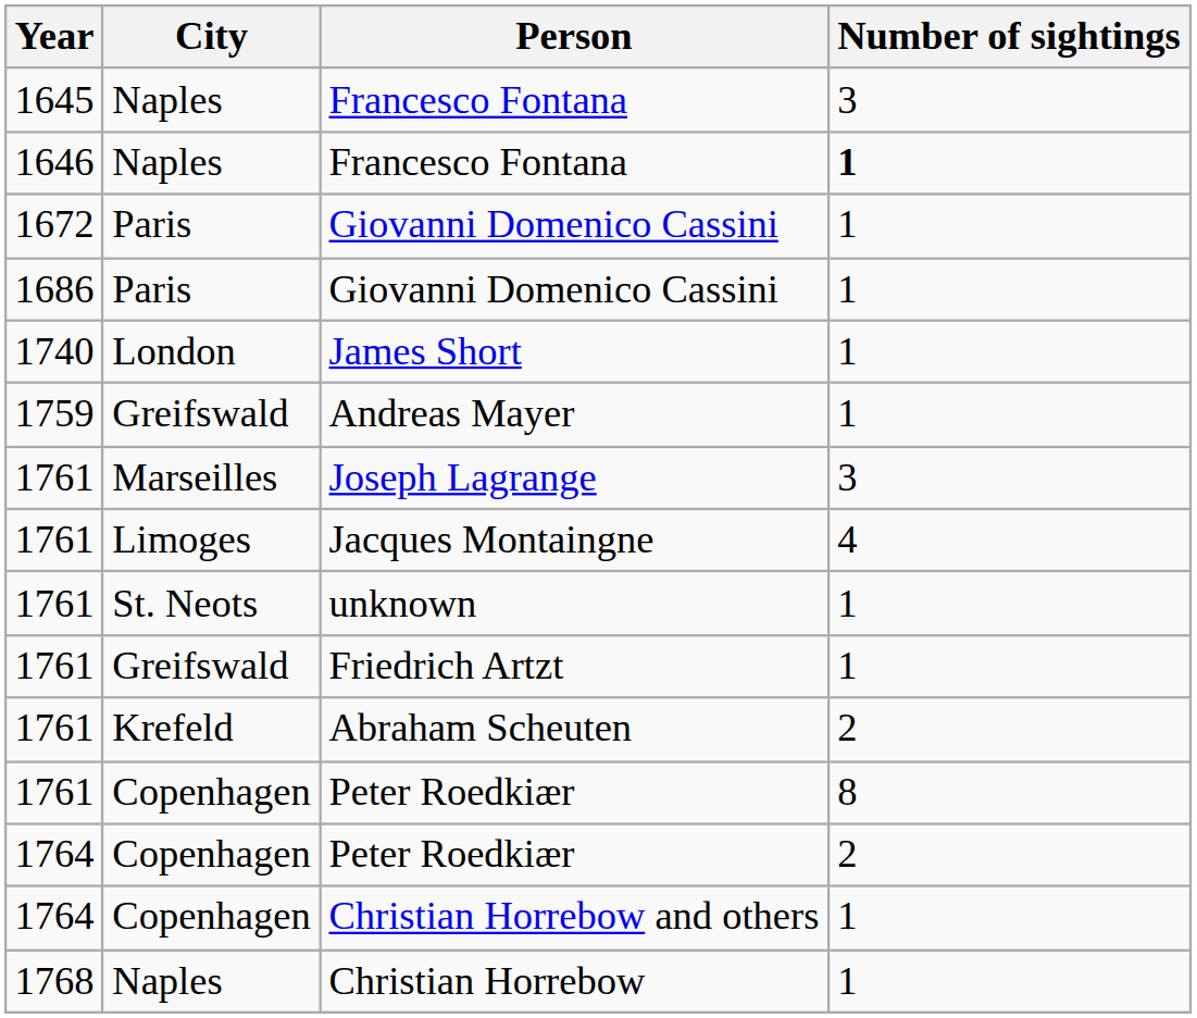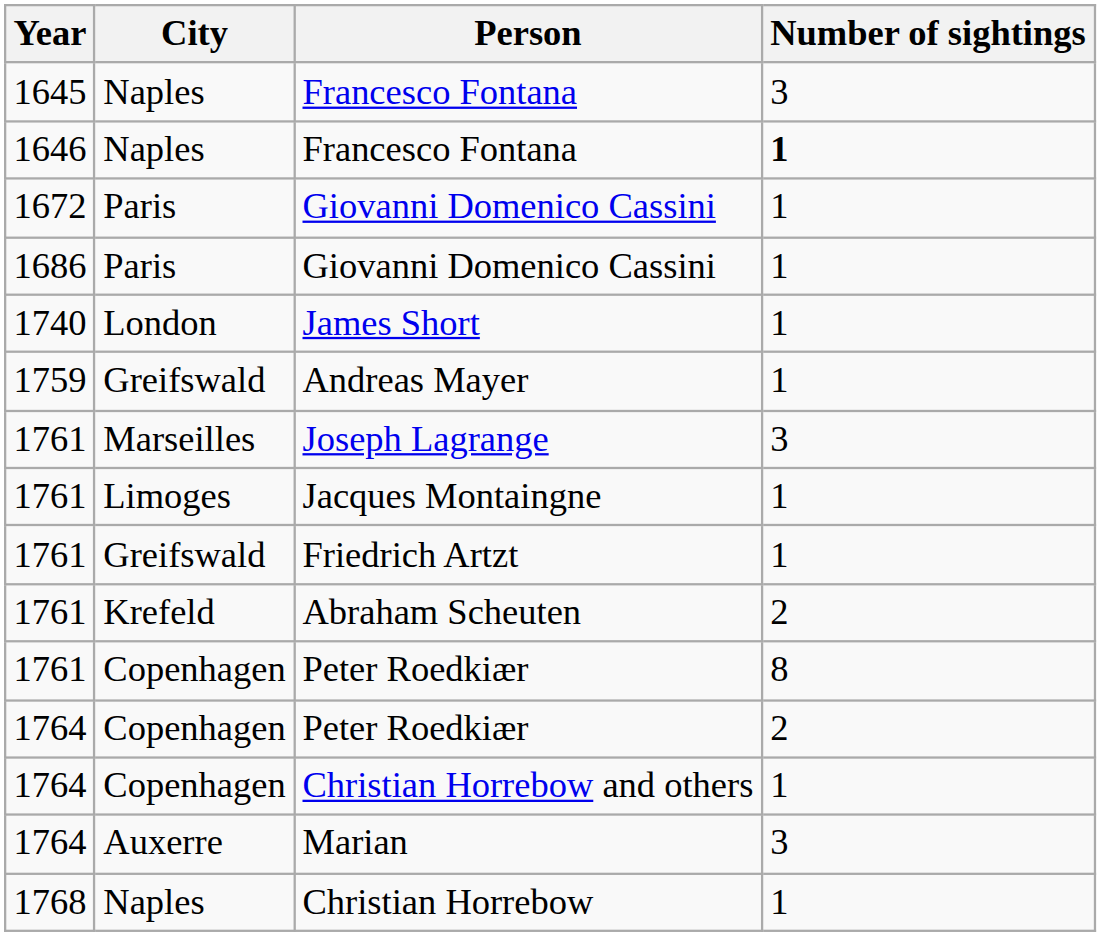Jacques Montaingne | Number of sightings: 4 -> 1
- row: 1761 | St. Neots | unknown | 1
+ row: 1764 | Auxerre | Marian | 3
